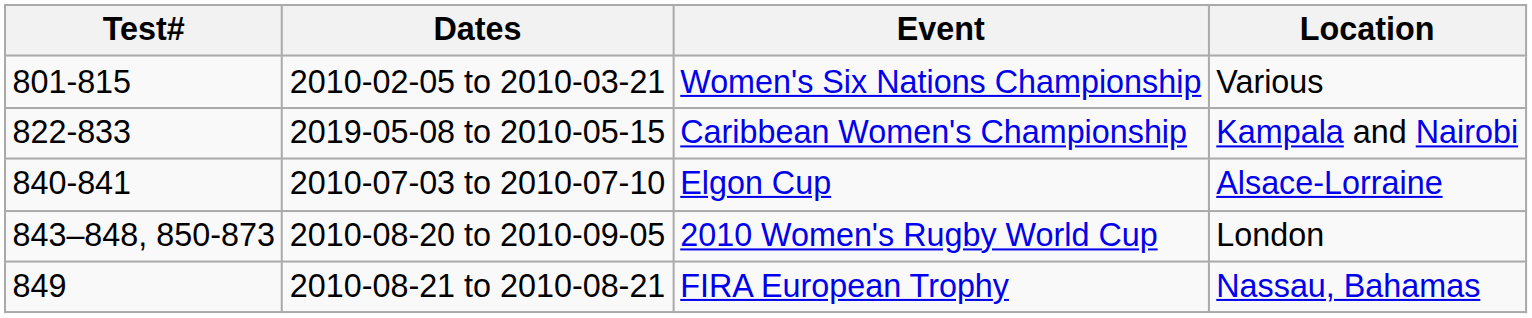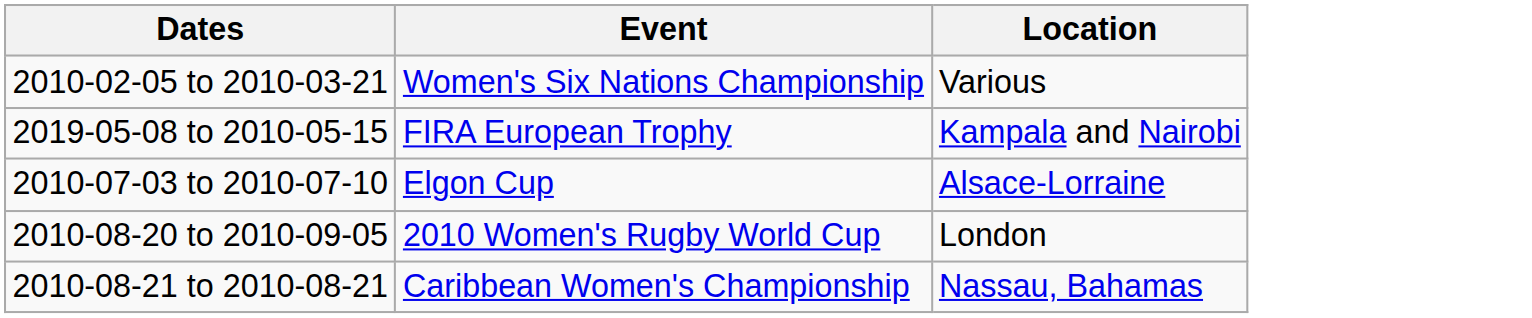- column: Test# | 801-815 | 822-833 | 840-841 | 843–848, 850-873 | 849
2019-05-08 to 2010-05-15 | Event: Caribbean Women's Championship -> FIRA European Trophy
2010-08-21 to 2010-08-21 | Event: FIRA European Trophy -> Caribbean Women's Championship
